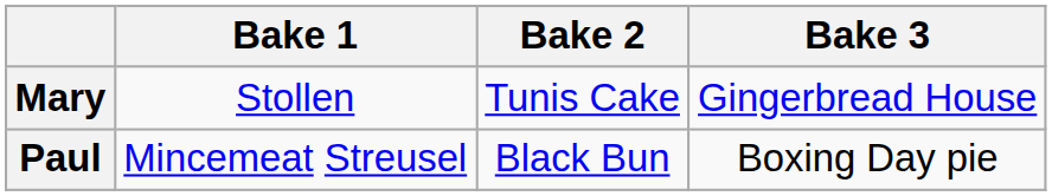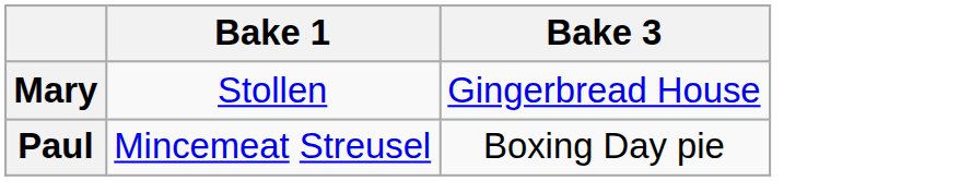- column: Bake 2 | Tunis Cake | Black Bun
